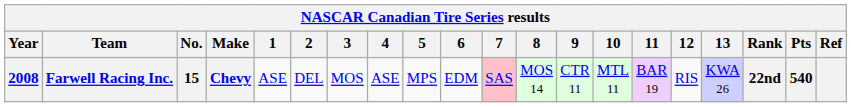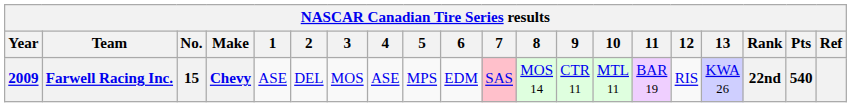Farwell Racing Inc. | Year: 2008 -> 2009
